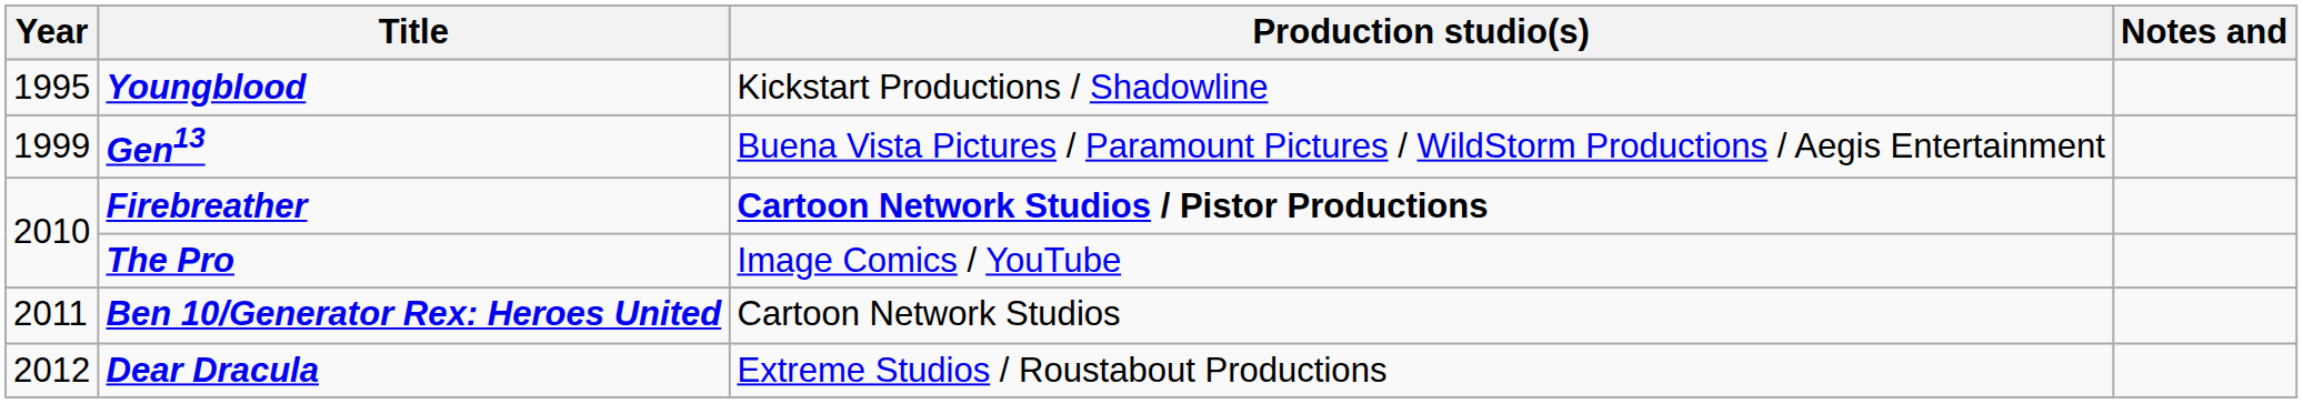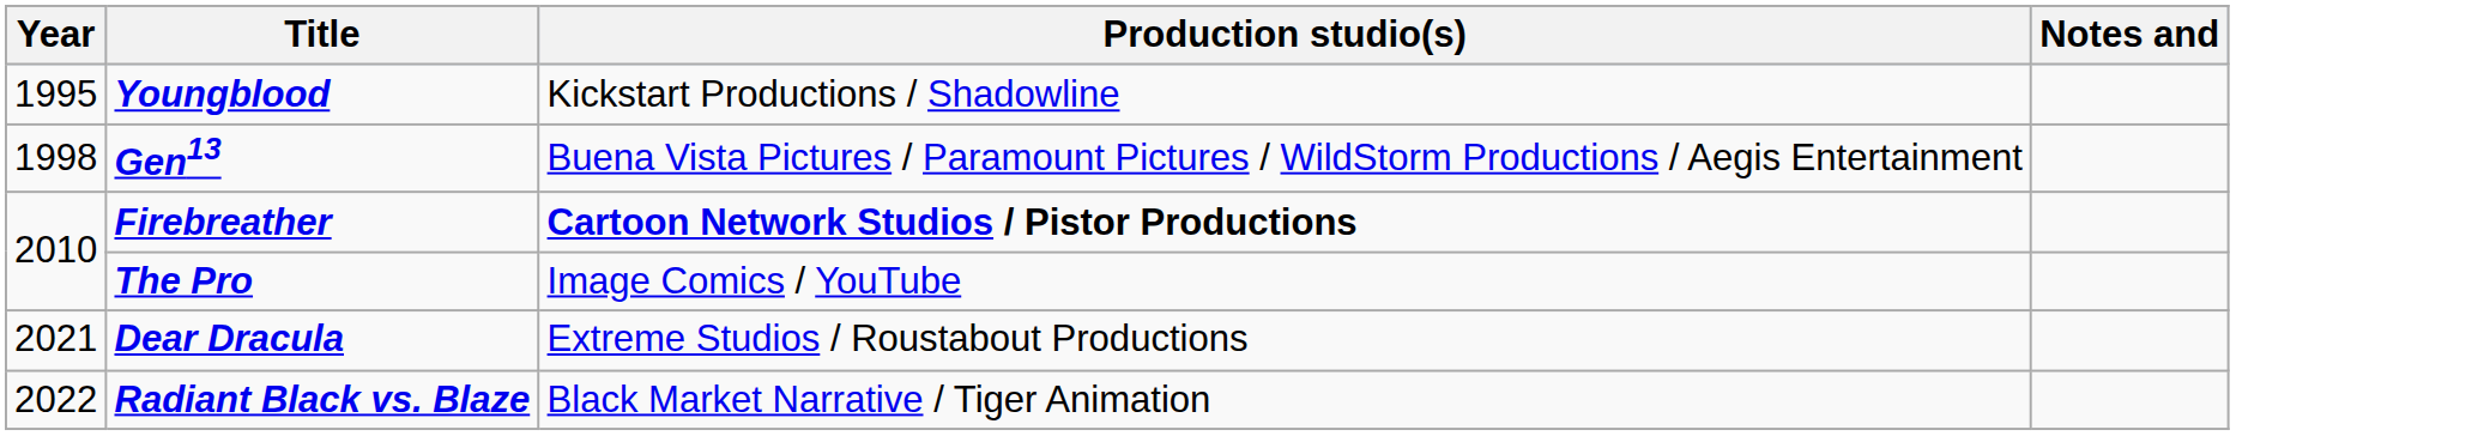Gen13 | Year: 1999 -> 1998
- row: 2011 | Ben 10/Generator Rex: Heroes United | Cartoon Network Studios
Dear Dracula | Year: 2012 -> 2021
+ row: 2022 | Radiant Black vs. Blaze | Black Market Narrative / Tiger Animation
